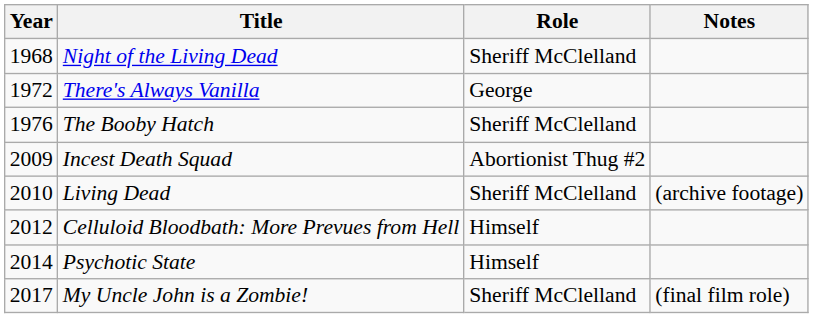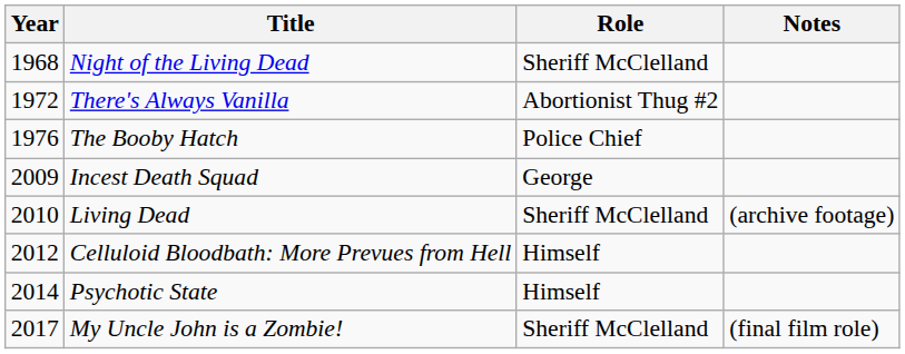There's Always Vanilla | Role: George -> Abortionist Thug #2
The Booby Hatch | Role: Sheriff McClelland -> Police Chief
Incest Death Squad | Role: Abortionist Thug #2 -> George
